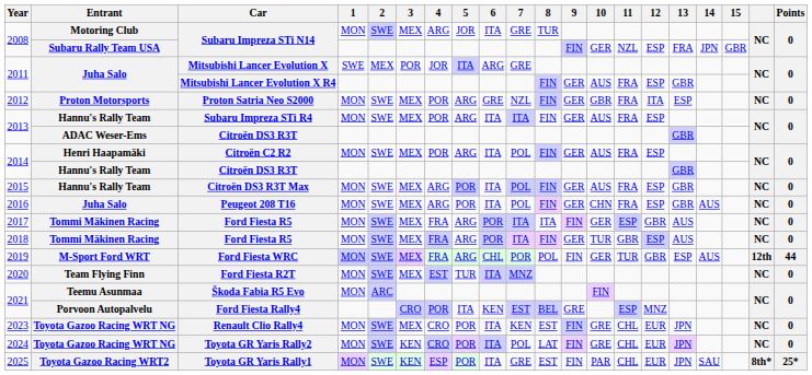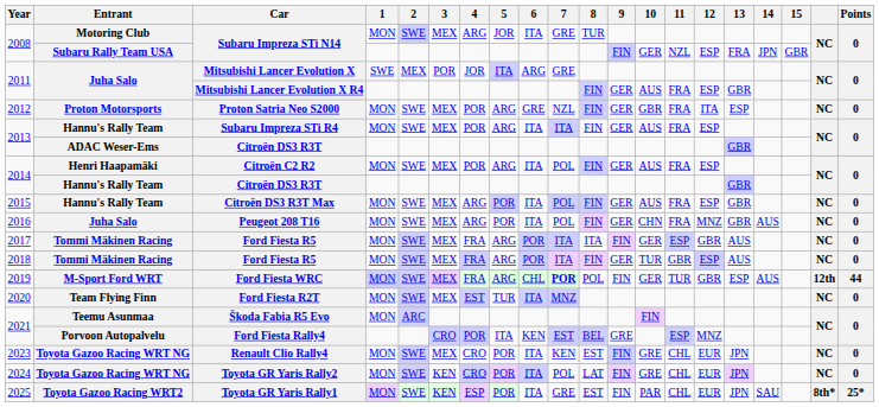Peugeot 208 T16 | 12: ESP -> MNZ
Ford Fiesta WRC | 7: normal -> bold
